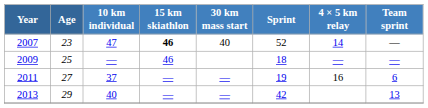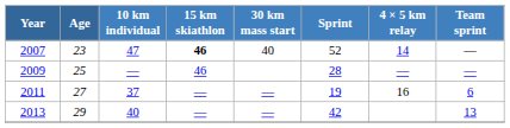2009 | Sprint: 18 -> 28
